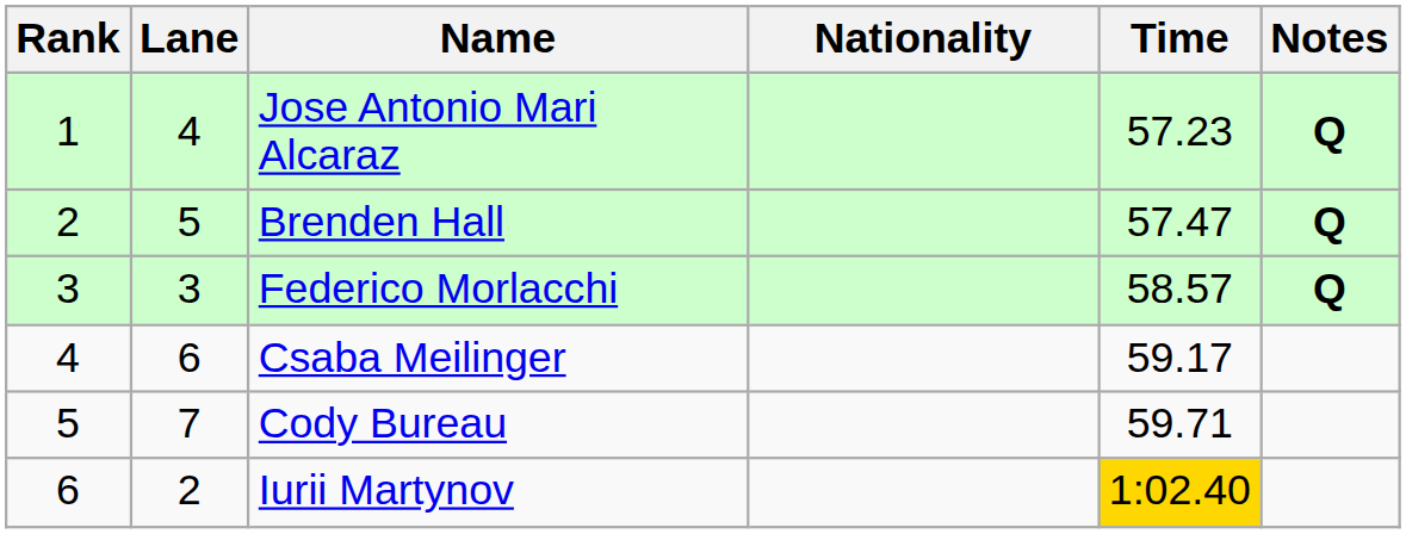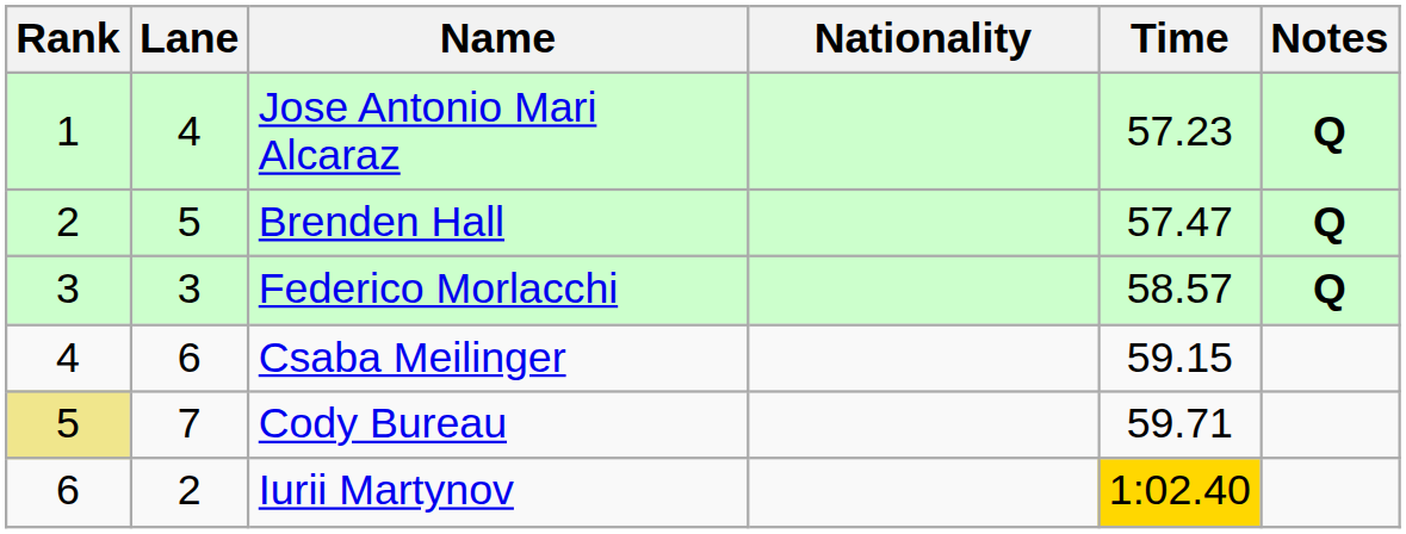Csaba Meilinger | Time: 59.17 -> 59.15
Cody Bureau | Rank: no background -> khaki background
